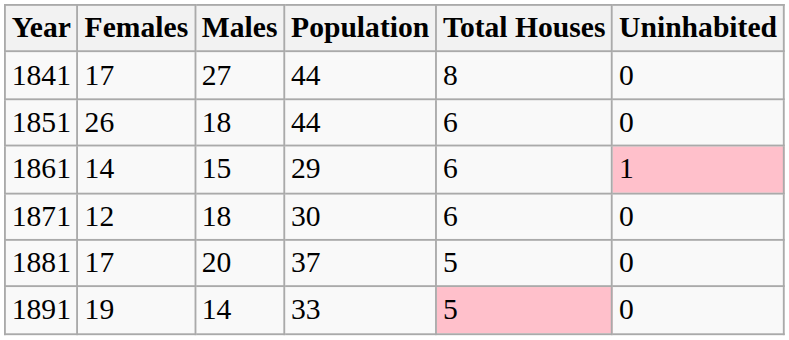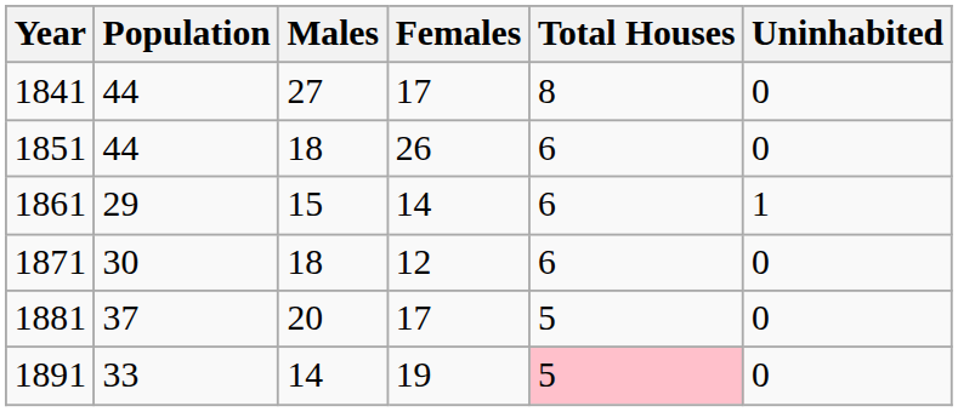columns swapped: Population <-> Females
1861 | Uninhabited: pink background -> no background
